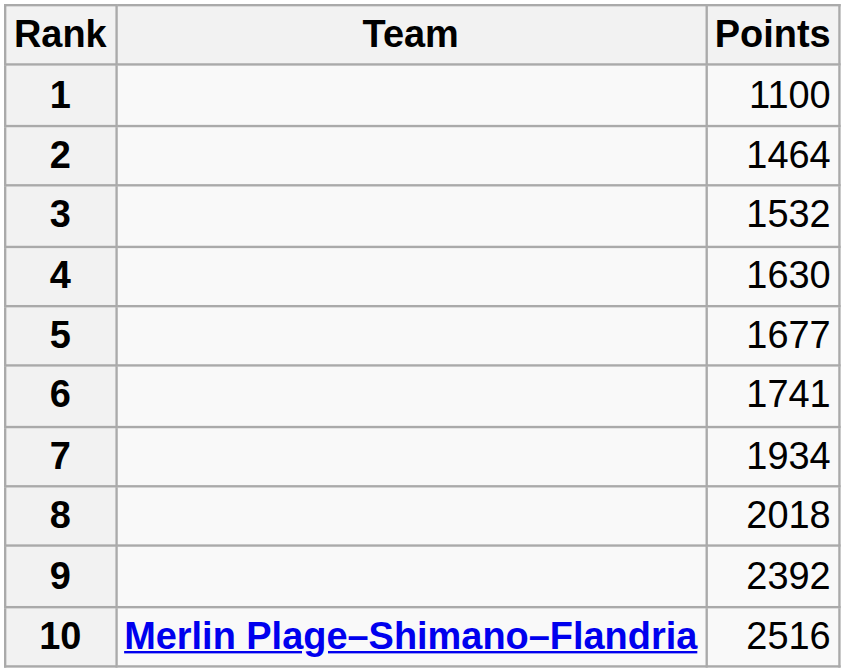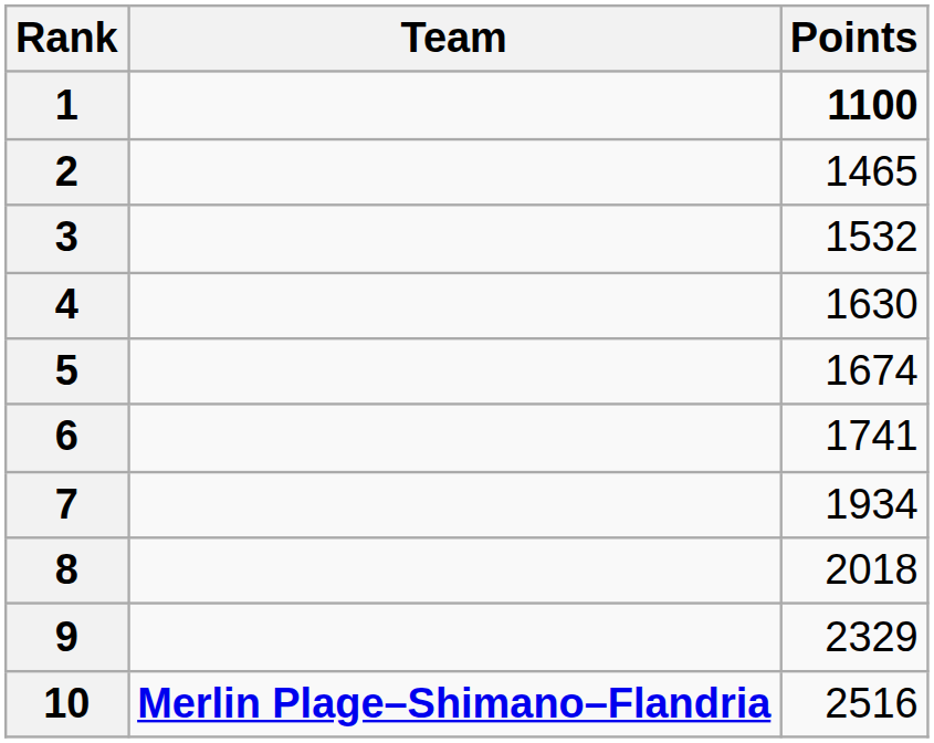1 | Points: normal -> bold
2 | Points: 1464 -> 1465
5 | Points: 1677 -> 1674
9 | Points: 2392 -> 2329
